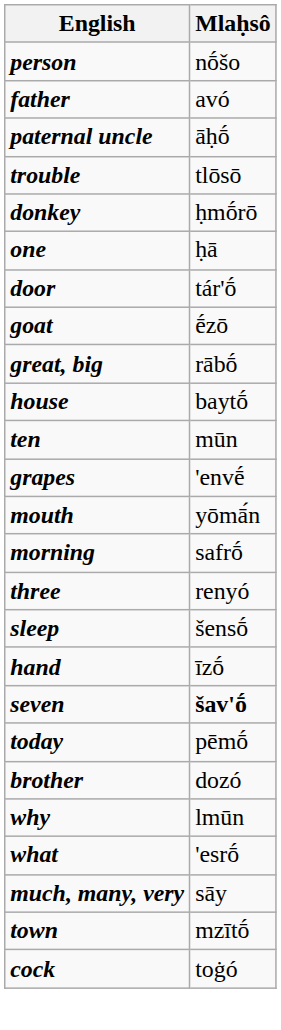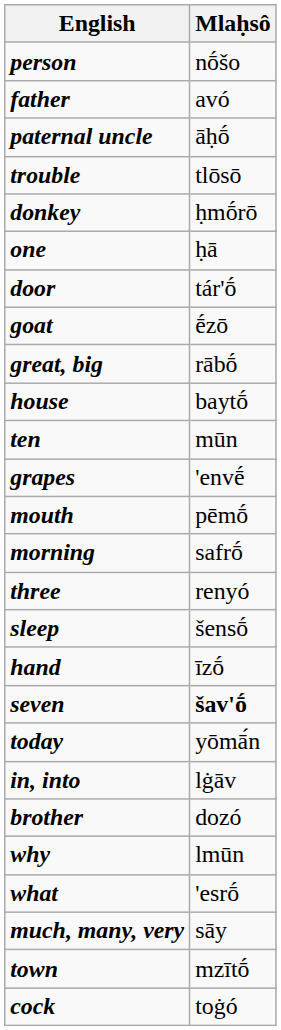mouth | Mlaḥsô: yōmā́n -> pēmṓ
today | Mlaḥsô: pēmṓ -> yōmā́n
+ row: in, into | lġāv
